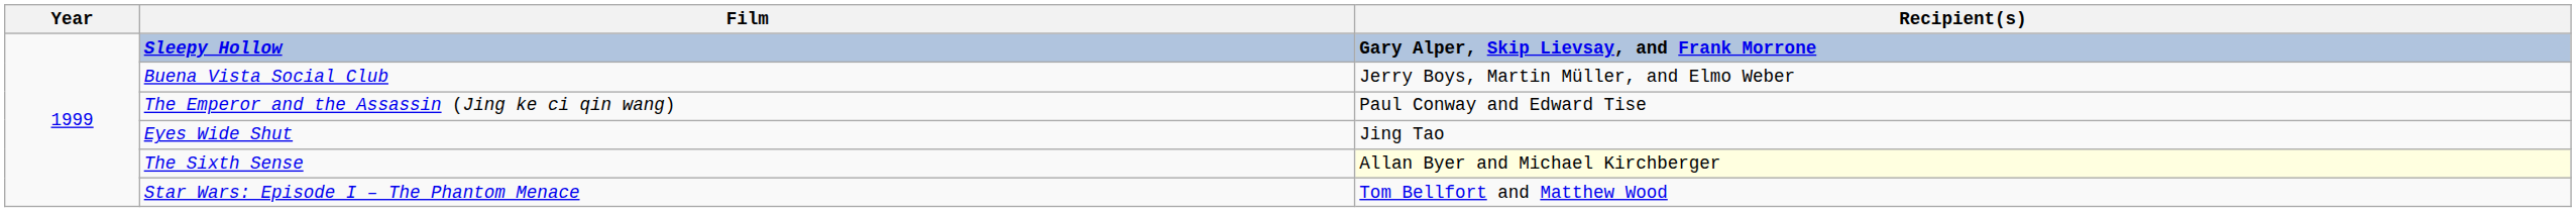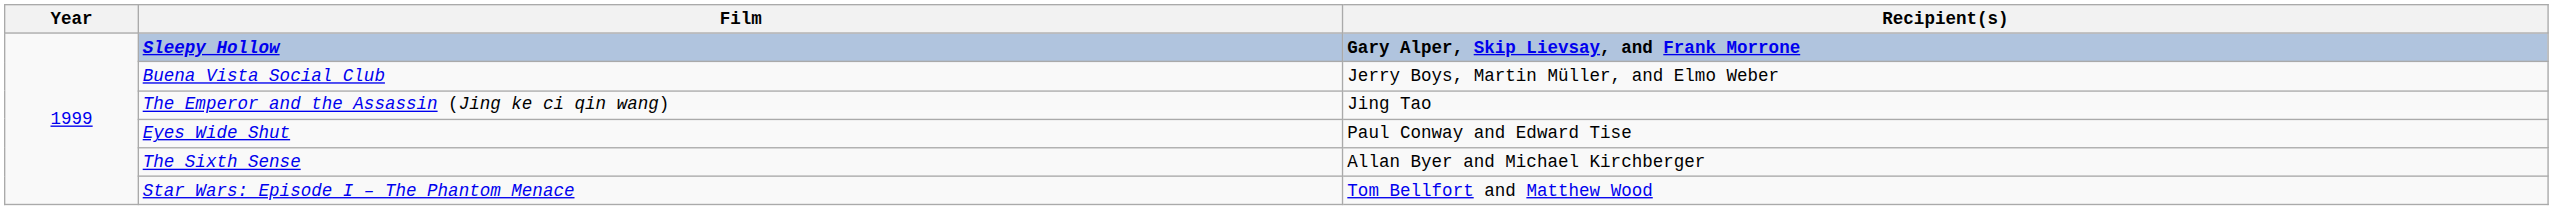The Emperor and the Assassin (Jing ke ci qin wang) | Recipient(s): Paul Conway and Edward Tise -> Jing Tao
Eyes Wide Shut | Recipient(s): Jing Tao -> Paul Conway and Edward Tise
The Sixth Sense | Recipient(s): lightyellow background -> no background
